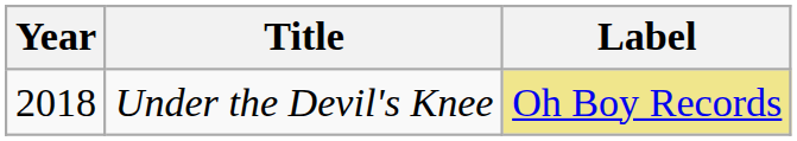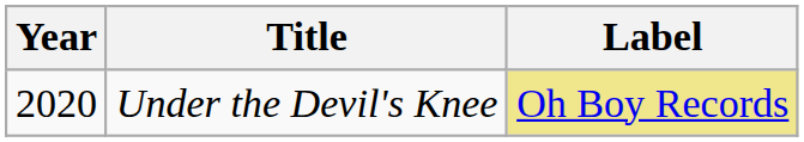Under the Devil's Knee | Year: 2018 -> 2020
